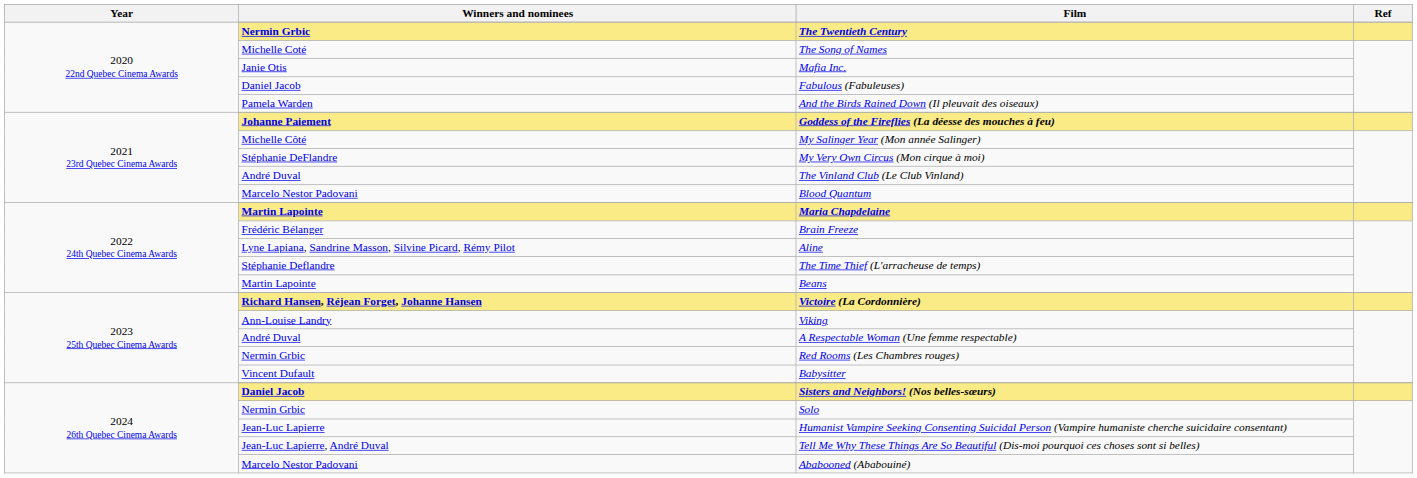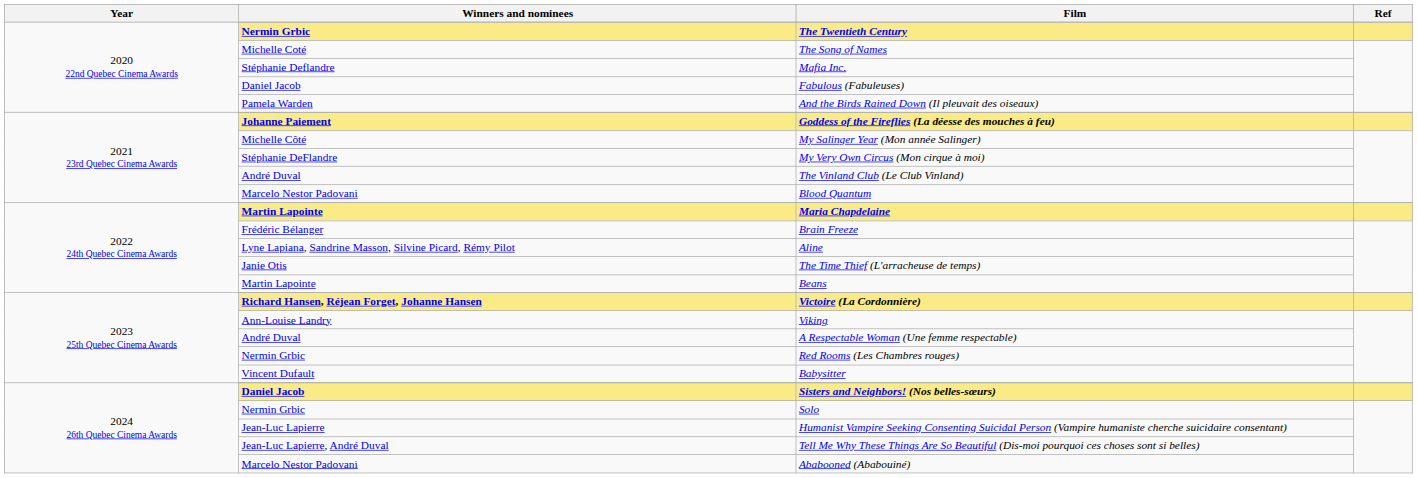Mafia Inc. | Winners and nominees: Janie Otis -> Stéphanie Deflandre
The Time Thief (L'arracheuse de temps) | Winners and nominees: Stéphanie Deflandre -> Janie Otis
